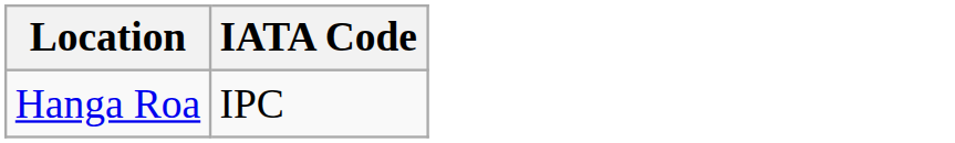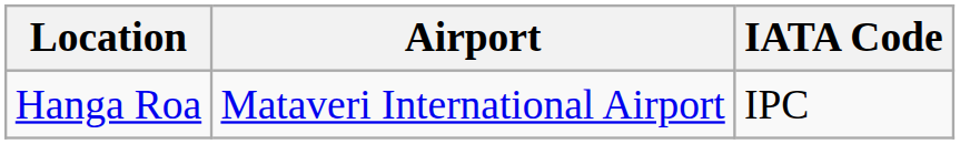+ column: Airport | Mataveri International Airport
